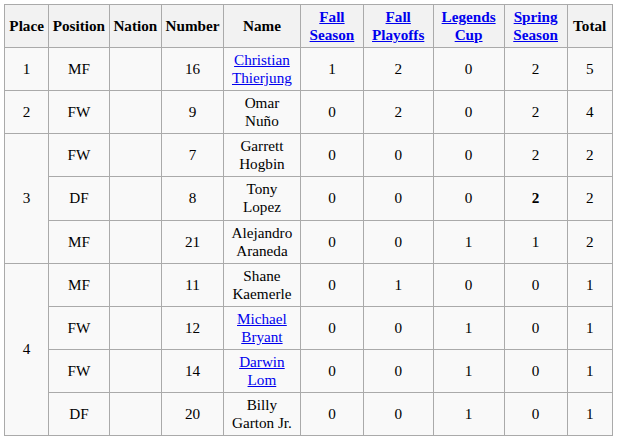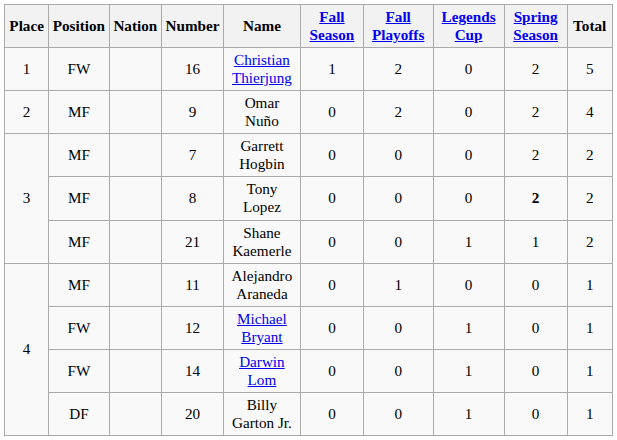16 | Position: MF -> FW
9 | Position: FW -> MF
7 | Position: FW -> MF
8 | Position: DF -> MF
21 | Name: Alejandro Araneda -> Shane Kaemerle
11 | Name: Shane Kaemerle -> Alejandro Araneda
